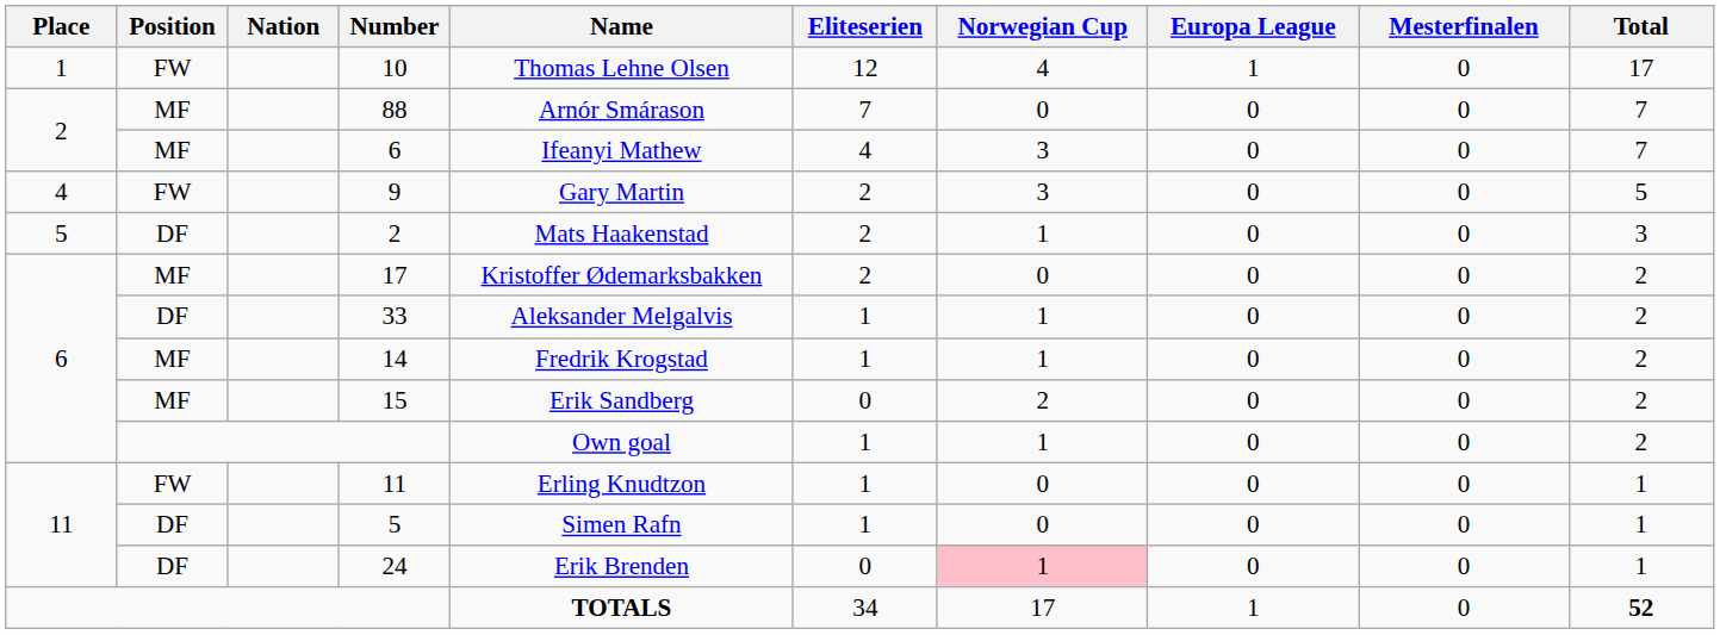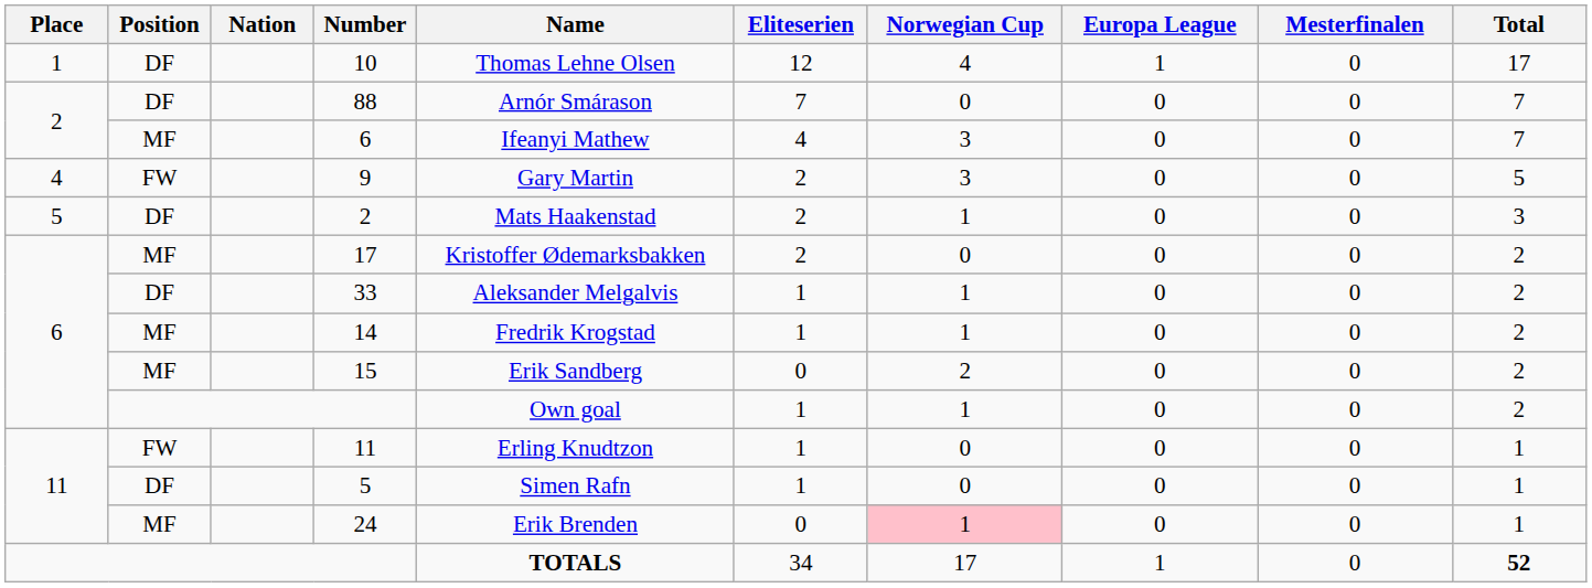10 | Position: FW -> DF
88 | Position: MF -> DF
24 | Position: DF -> MF
